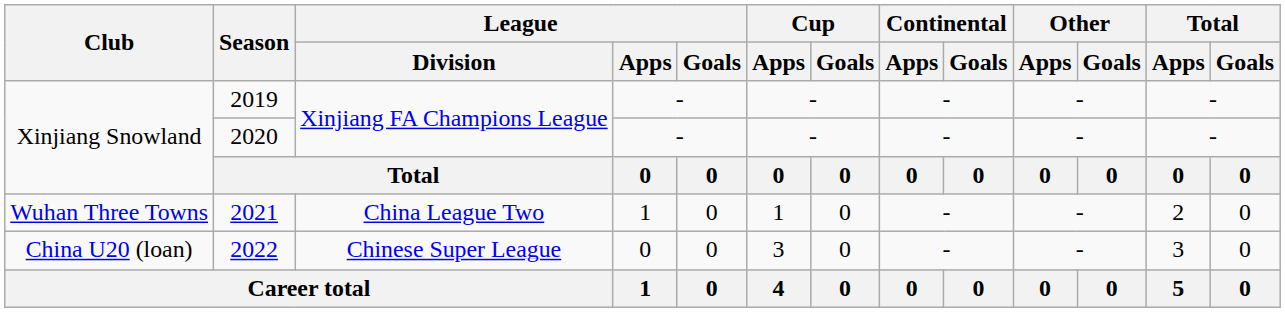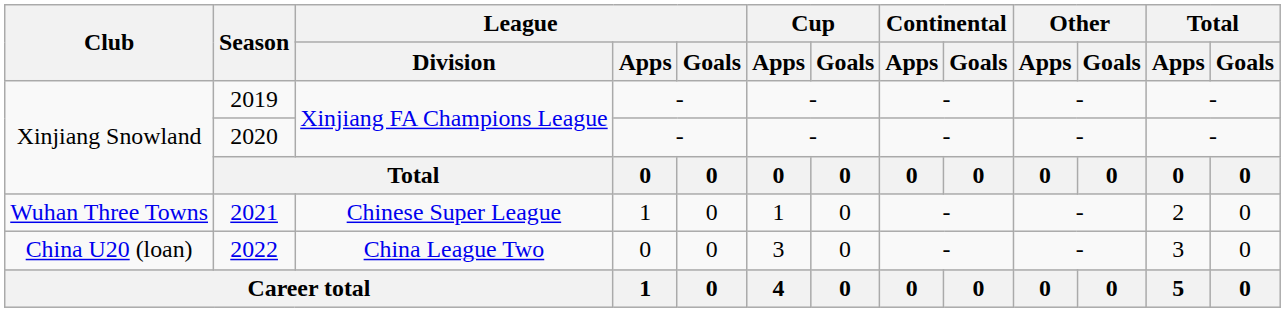2021 | League / Division: China League Two -> Chinese Super League
2022 | League / Division: Chinese Super League -> China League Two
